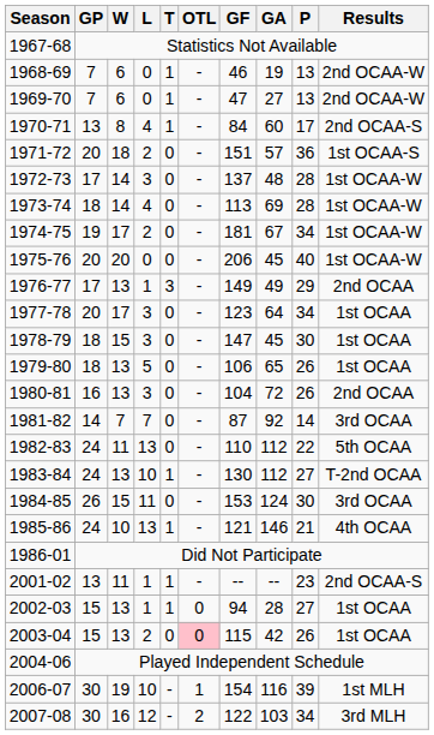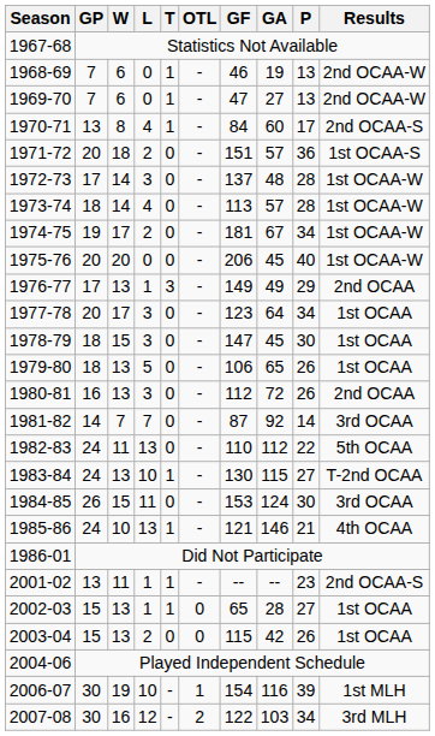1973-74 | GA: 69 -> 57
1980-81 | GF: 104 -> 112
1983-84 | GA: 112 -> 115
2002-03 | GF: 94 -> 65
2003-04 | OTL: pink background -> no background
